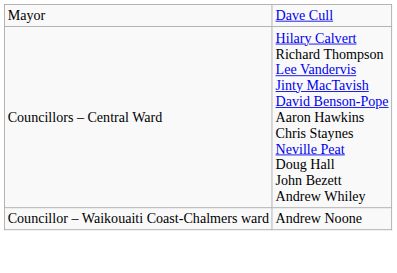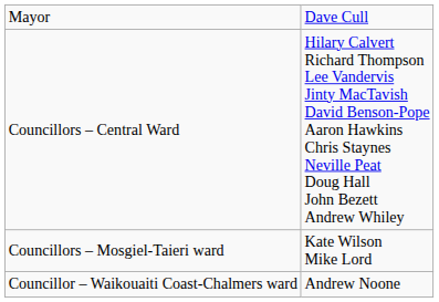+ row: Councillors – Mosgiel-Taieri ward | Kate Wilson Mike Lord
